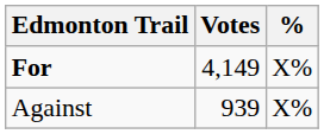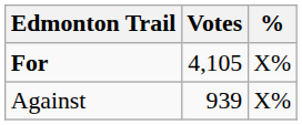For | Votes: 4,149 -> 4,105
